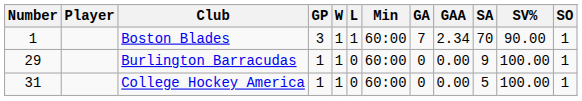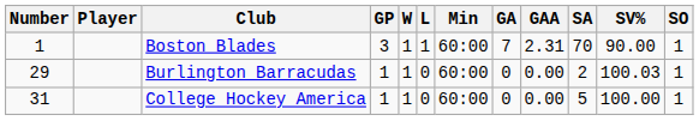Boston Blades | GAA: 2.34 -> 2.31
Burlington Barracudas | SA: 9 -> 2
Burlington Barracudas | SV%: 100.00 -> 100.03
